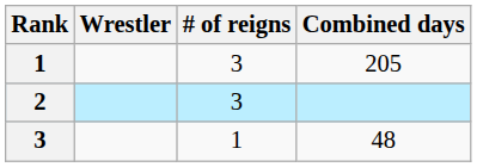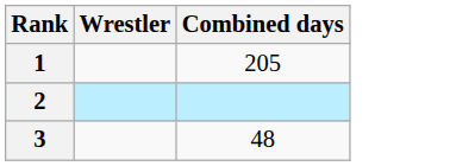- column: # of reigns | 3 | 3 | 1
